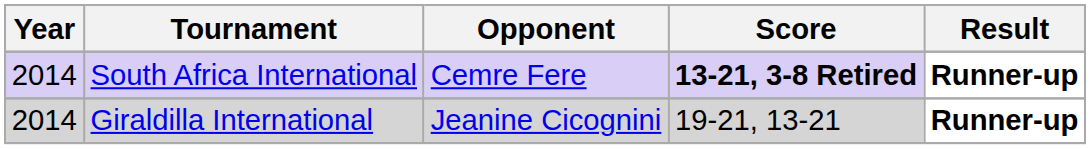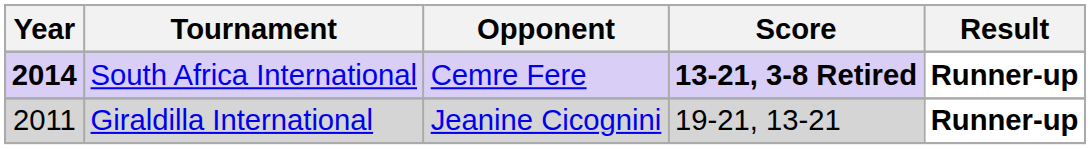South Africa International | Year: normal -> bold
Giraldilla International | Year: 2014 -> 2011
